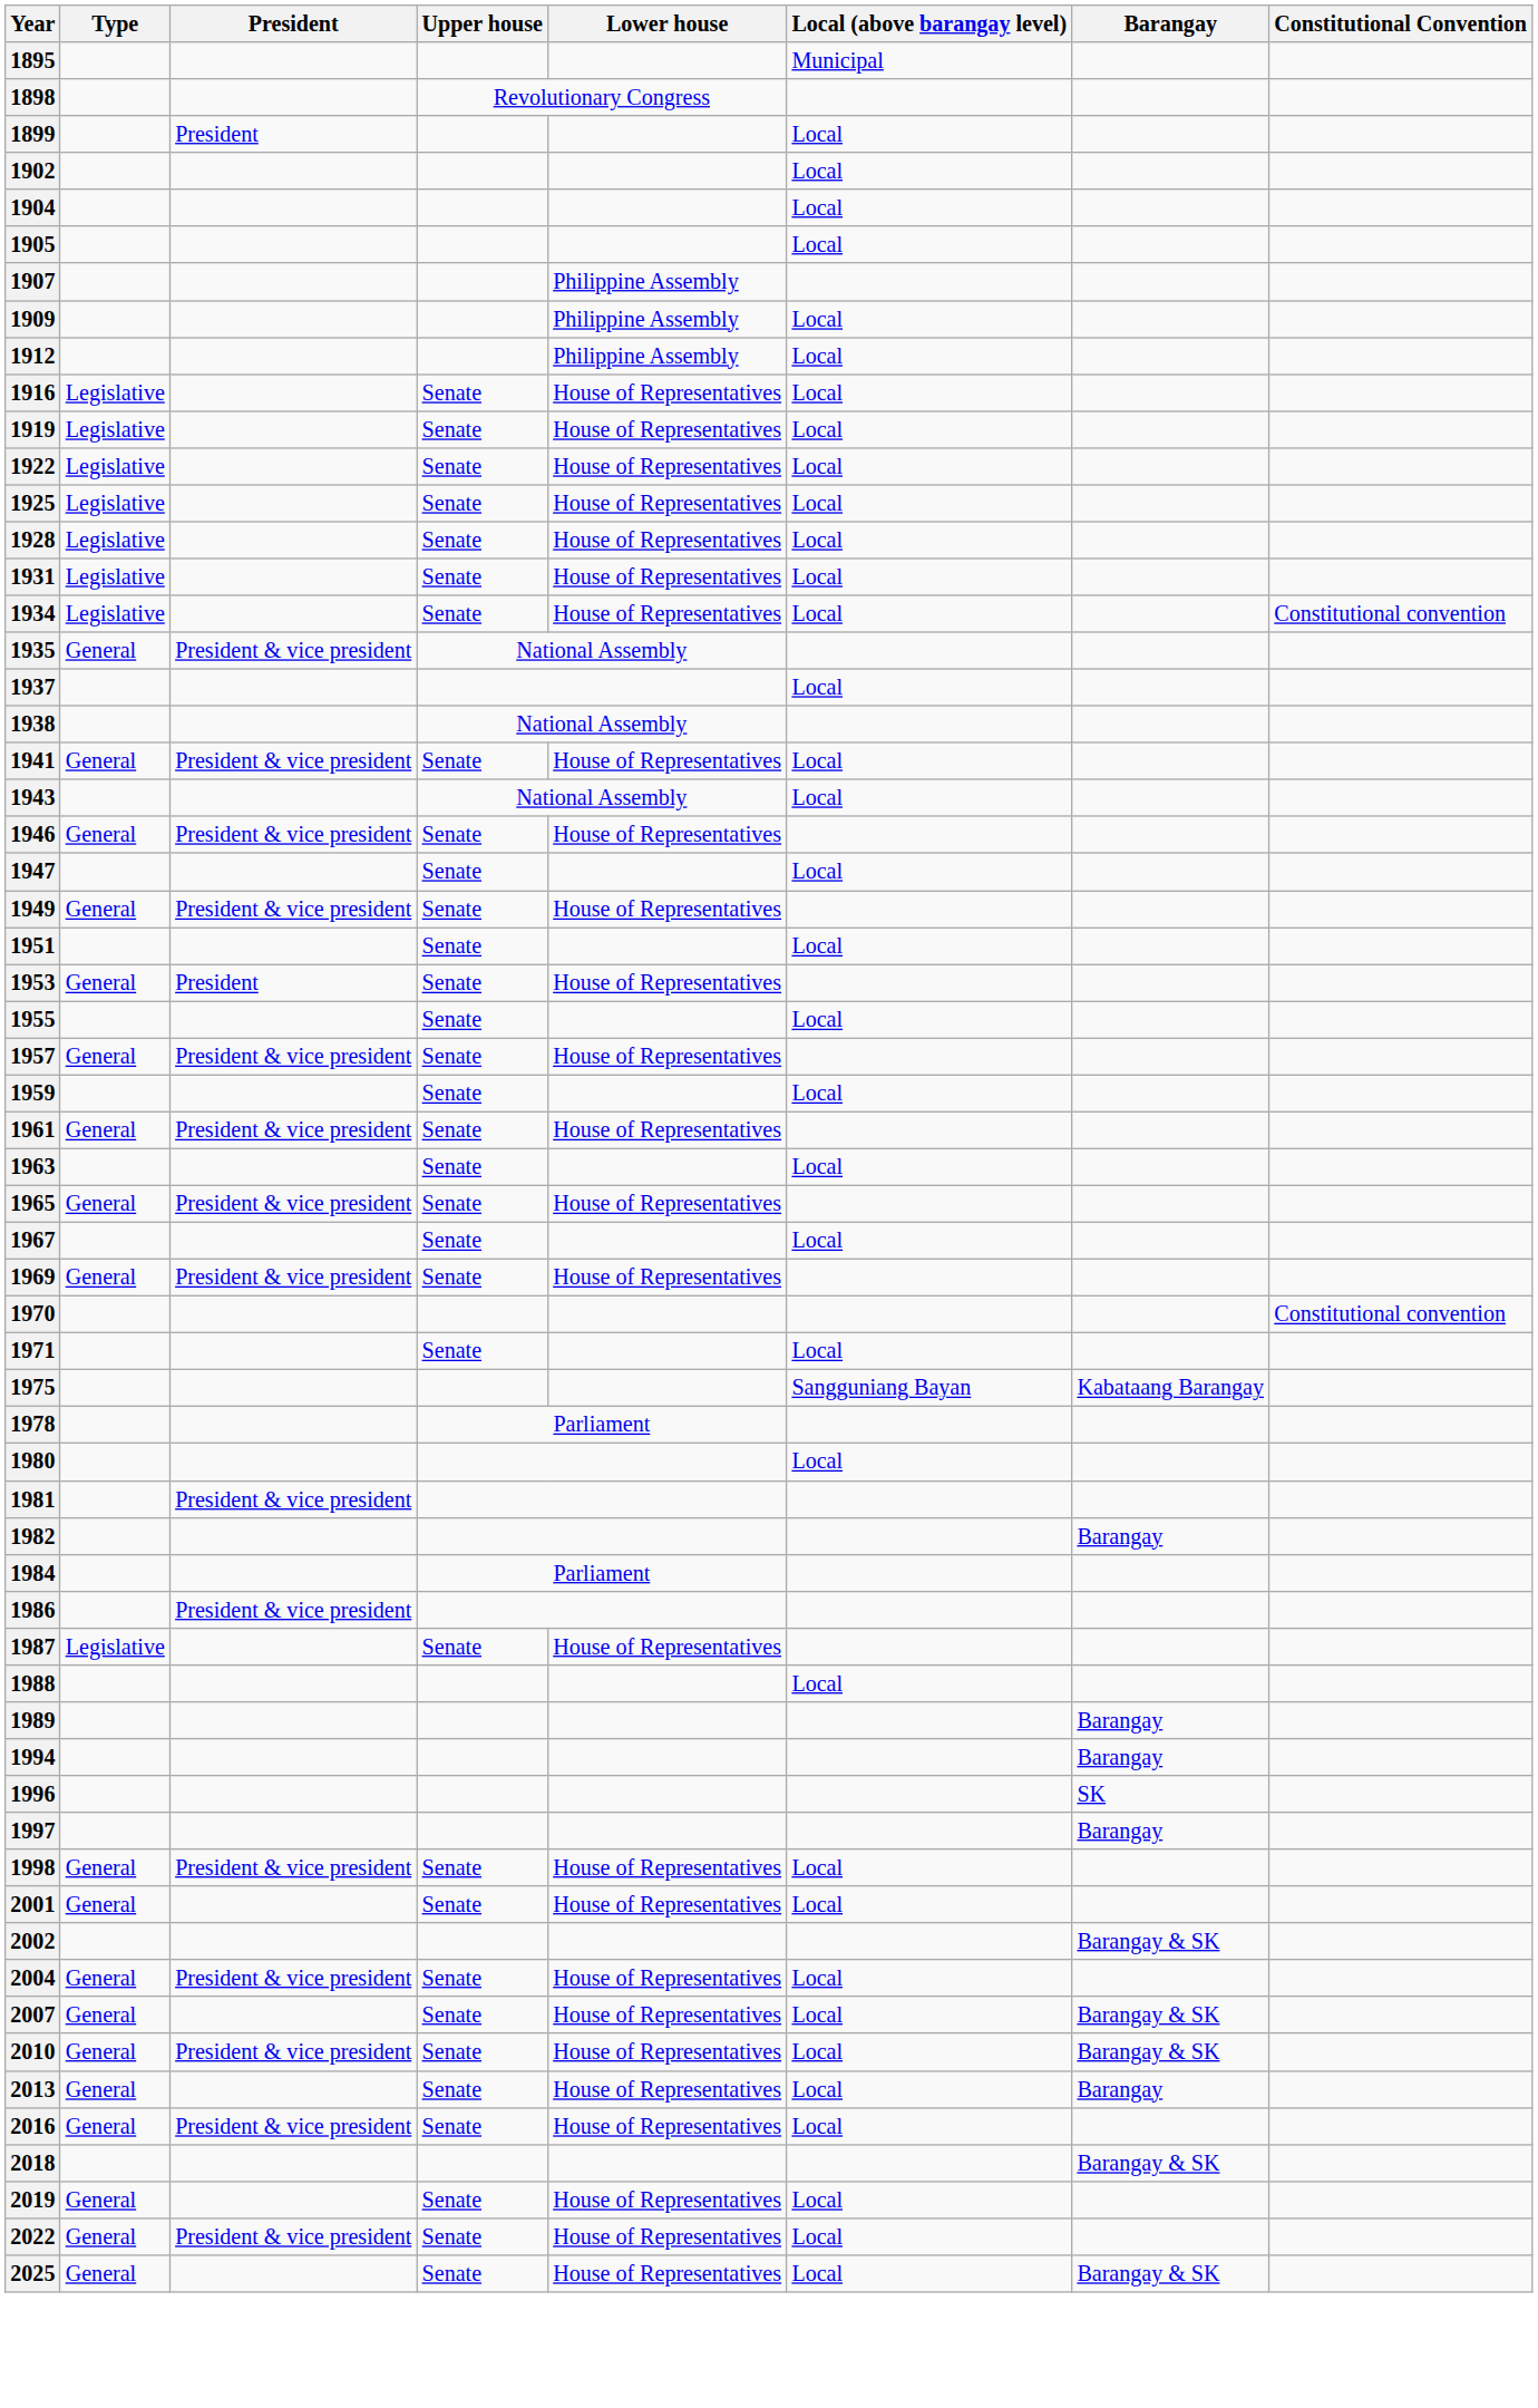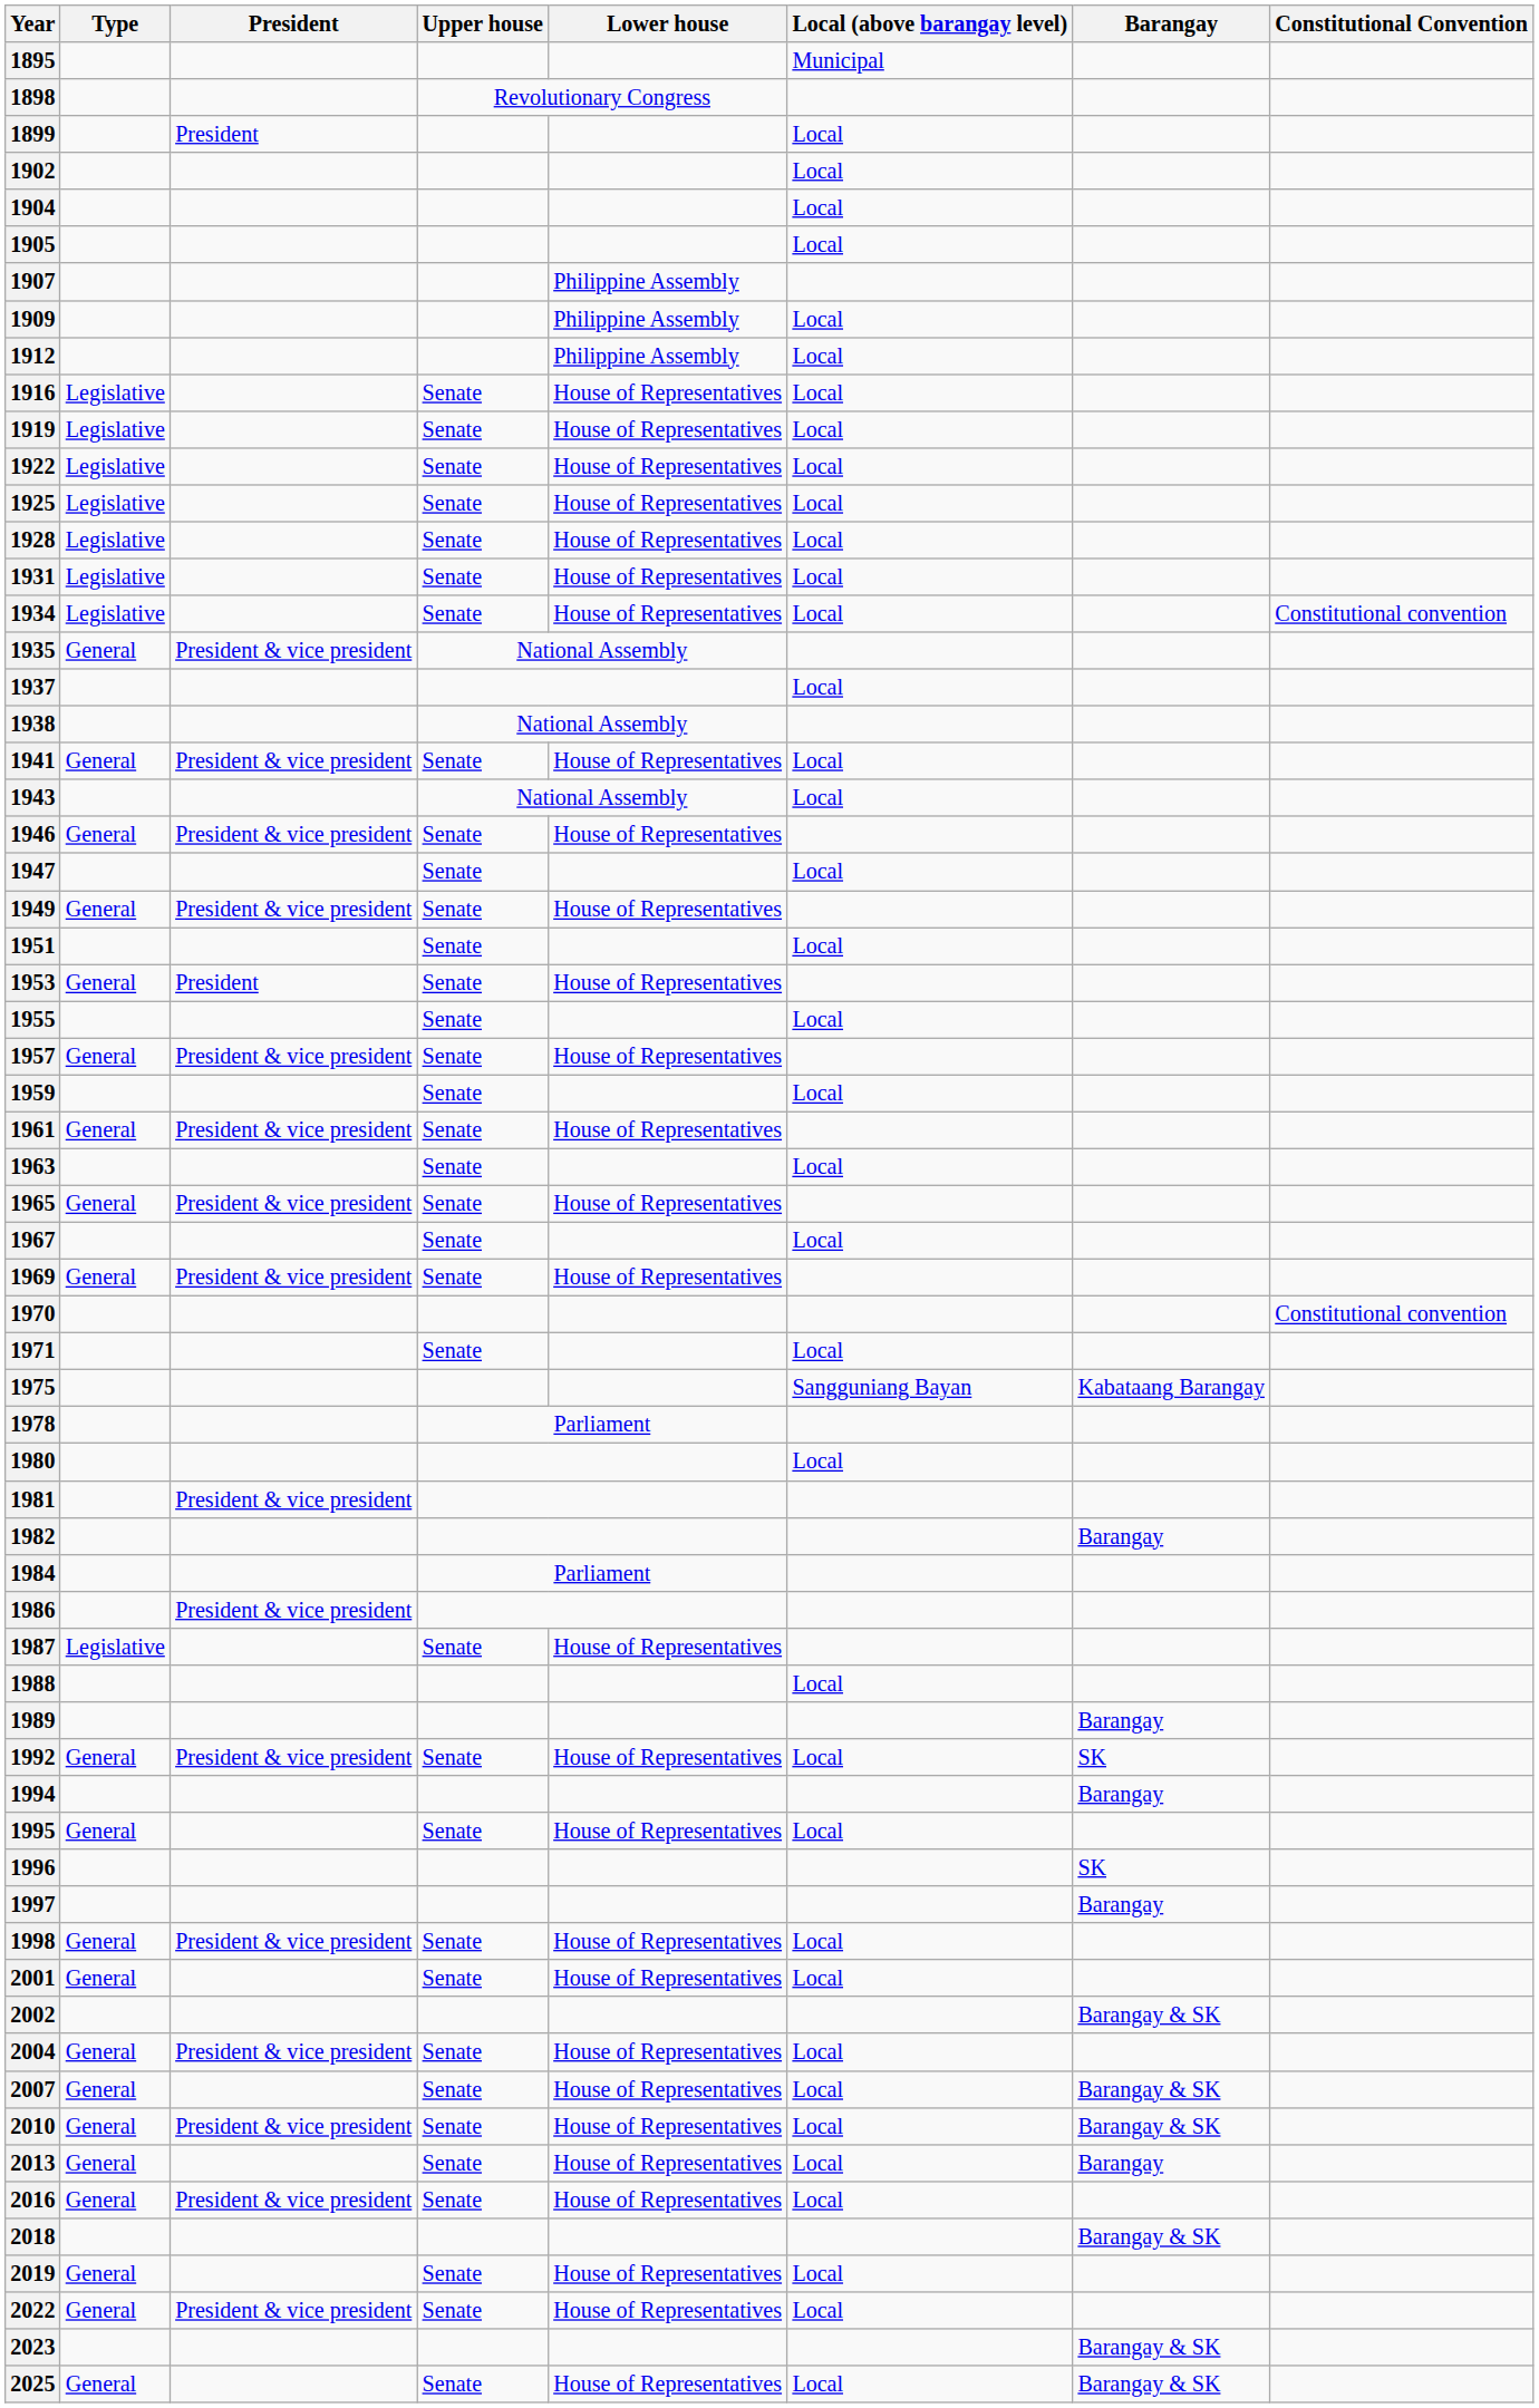+ row: 1992 | General | President & vice president | Senate | House of Representatives | Local | SK
+ row: 1995 | General | Senate | House of Representatives | Local
+ row: 2023 | Barangay & SK
